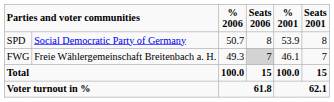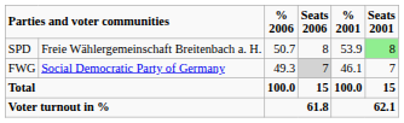SPD | column 2: Social Democratic Party of Germany -> Freie Wählergemeinschaft Breitenbach a. H.
SPD | Seats 2001: no background -> lightgreen background
FWG | column 2: Freie Wählergemeinschaft Breitenbach a. H. -> Social Democratic Party of Germany
